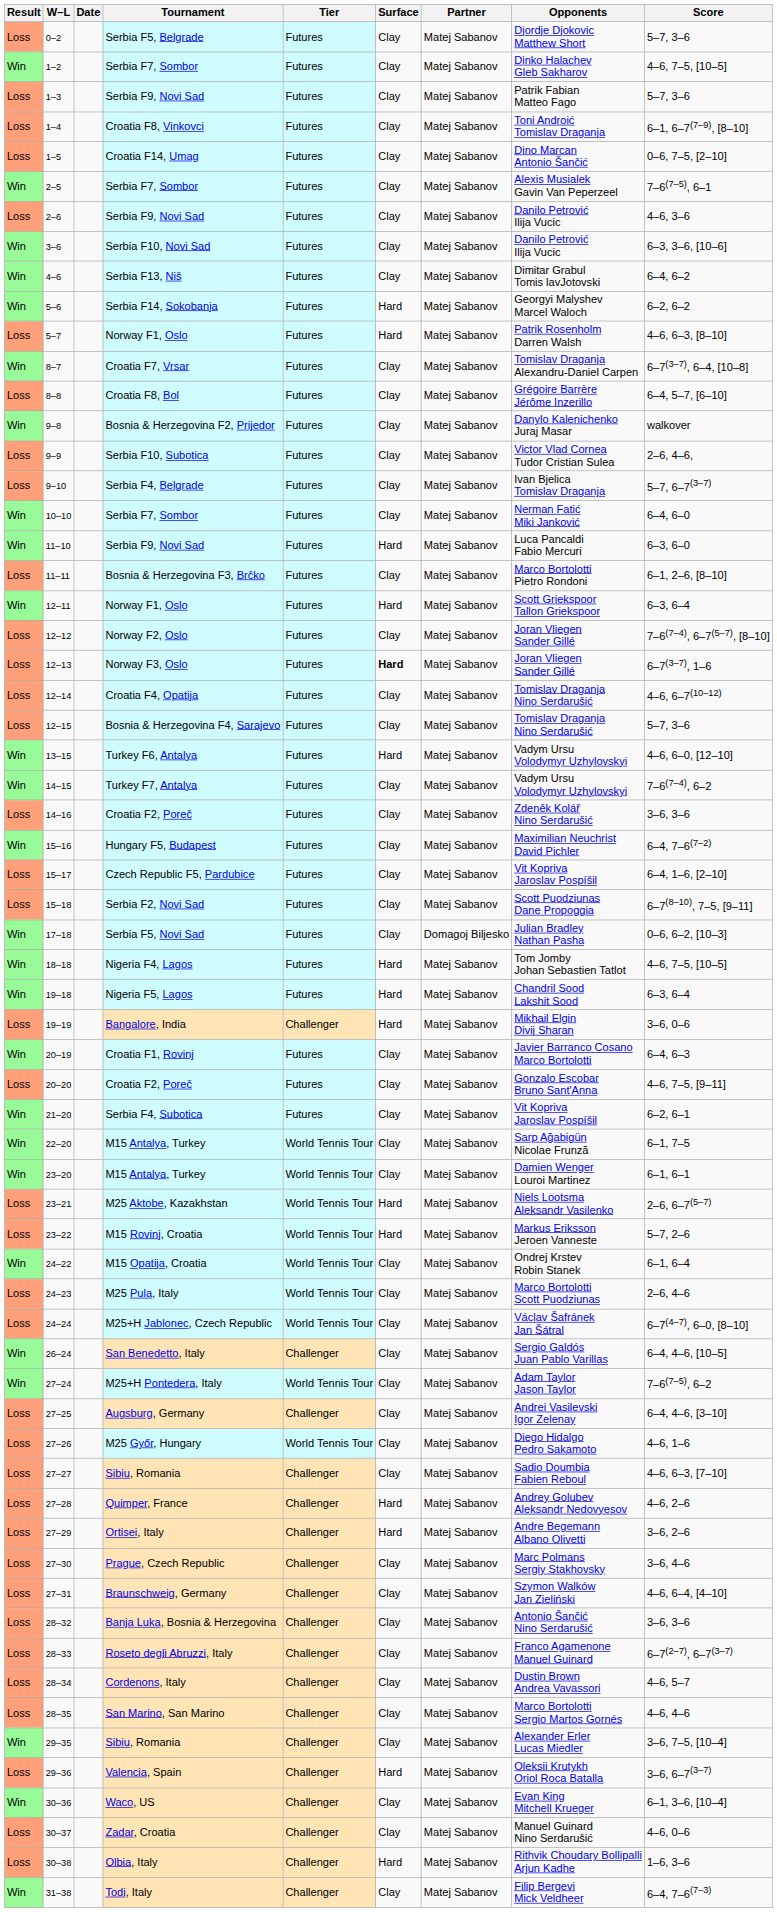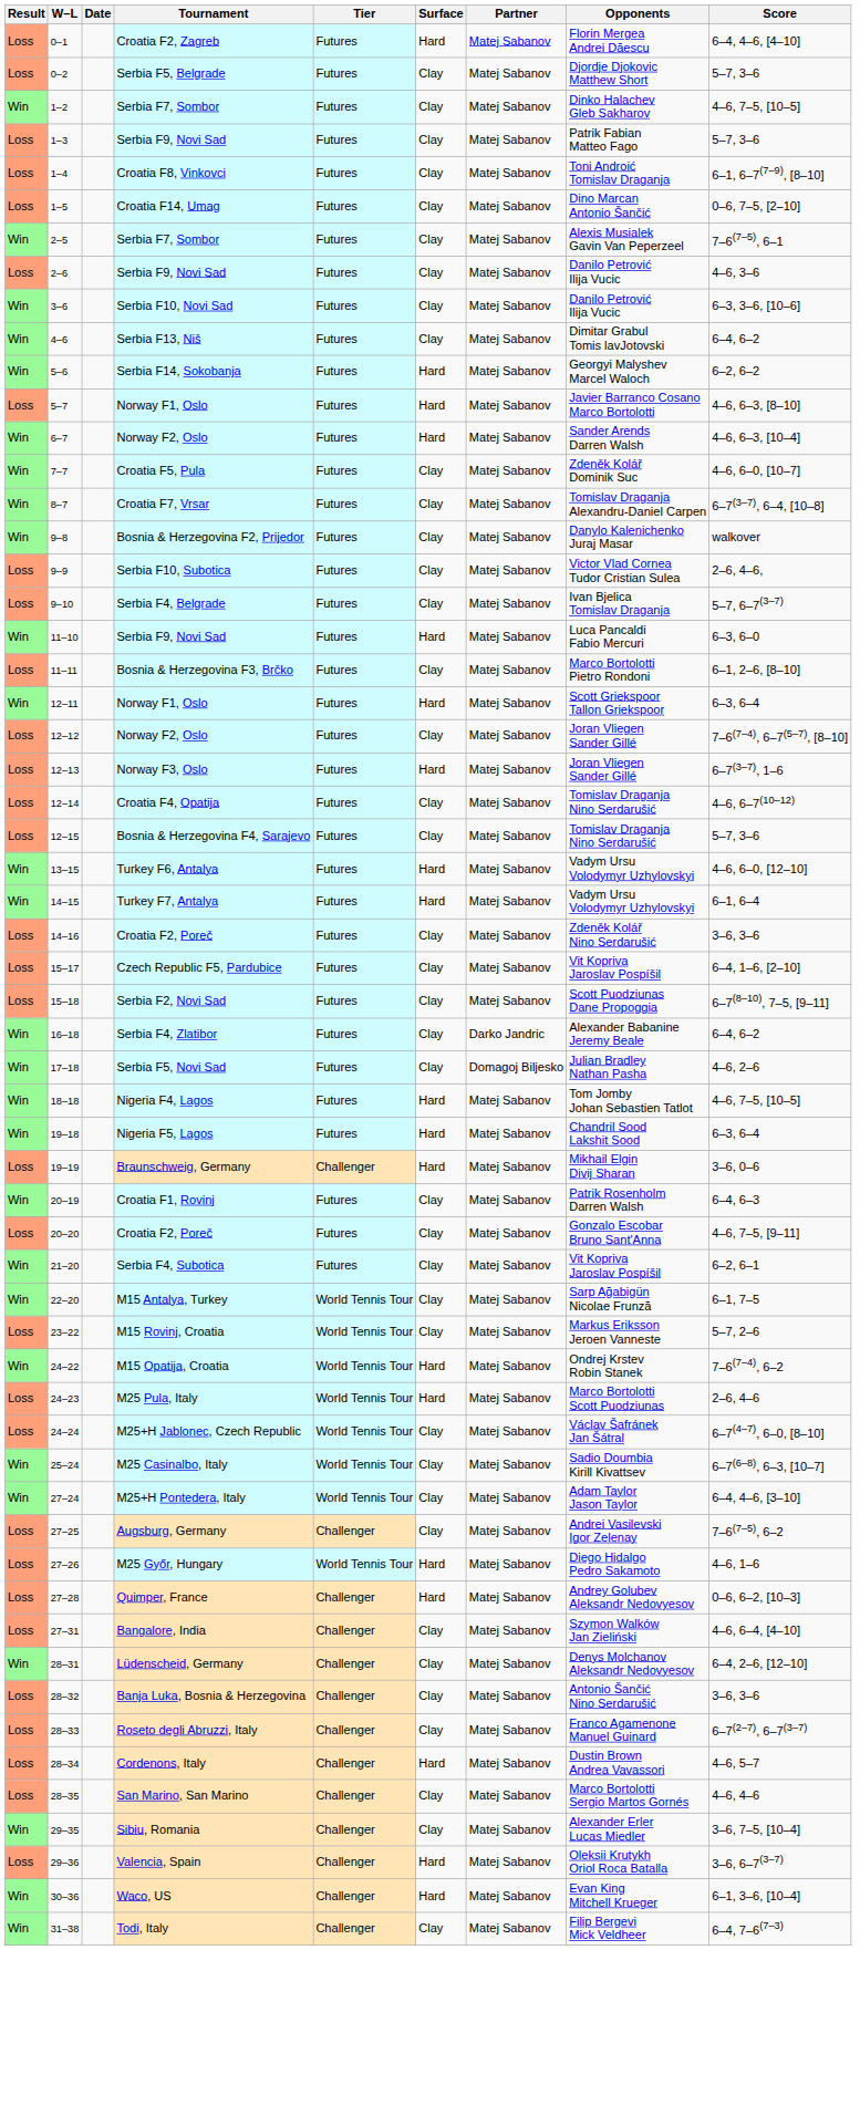+ row: Loss | 0–1 | Croatia F2, Zagreb | Futures | Hard | Matej Sabanov | Florin Mergea Andrei Dăescu | 6–4, 4–6, [4–10]
5–7 | Opponents: Patrik Rosenholm Darren Walsh -> Javier Barranco Cosano Marco Bortolotti
+ row: Win | 6–7 | Norway F2, Oslo | Futures | Hard | Matej Sabanov | Sander Arends Darren Walsh | 4–6, 6–3, [10–4]
+ row: Win | 7–7 | Croatia F5, Pula | Futures | Clay | Matej Sabanov | Zdeněk Kolář Dominik Suc | 4–6, 6–0, [10–7]
- row: Loss | 8–8 | Croatia F8, Bol | Futures | Clay | Matej Sabanov | Grégoire Barrère Jérôme Inzerillo | 6–4, 5–7, [6–10]
- row: Win | 10–10 | Serbia F7, Sombor | Futures | Clay | Matej Sabanov | Nerman Fatić Miki Janković | 6–4, 6–0
12–13 | Surface: bold -> normal
14–15 | Surface: Clay -> Hard
14–15 | Score: 7–6(7–4), 6–2 -> 6–1, 6–4
- row: Win | 15–16 | Hungary F5, Budapest | Futures | Clay | Matej Sabanov | Maximilian Neuchrist David Pichler | 6–4, 7–6(7–2)
+ row: Win | 16–18 | Serbia F4, Zlatibor | Futures | Clay | Darko Jandric | Alexander Babanine Jeremy Beale | 6–4, 6–2
17–18 | Score: 0–6, 6–2, [10–3] -> 4–6, 2–6
19–19 | Tournament: Bangalore, India -> Braunschweig, Germany
20–19 | Opponents: Javier Barranco Cosano Marco Bortolotti -> Patrik Rosenholm Darren Walsh
- row: Win | 23–20 | M15 Antalya, Turkey | World Tennis Tour | Clay | Matej Sabanov | Damien Wenger Louroi Martinez | 6–1, 6–1
- row: Loss | 23–21 | M25 Aktobe, Kazakhstan | World Tennis Tour | Hard | Matej Sabanov | Niels Lootsma Aleksandr Vasilenko | 2–6, 6–7(5–7)
23–22 | Surface: Hard -> Clay
24–22 | Surface: Clay -> Hard
24–22 | Score: 6–1, 6–4 -> 7–6(7–4), 6–2
24–23 | Surface: Clay -> Hard
+ row: Win | 25–24 | M25 Casinalbo, Italy | World Tennis Tour | Clay | Matej Sabanov | Sadio Doumbia Kirill Kivattsev | 6–7(6–8), 6–3, [10–7]
- row: Win | 26–24 | San Benedetto, Italy | Challenger | Clay | Matej Sabanov | Sergio Galdós Juan Pablo Varillas | 6–4, 4–6, [10–5]
27–24 | Score: 7–6(7–5), 6–2 -> 6–4, 4–6, [3–10]
27–25 | Score: 6–4, 4–6, [3–10] -> 7–6(7–5), 6–2
27–26 | Surface: Clay -> Hard
- row: Loss | 27–27 | Sibiu, Romania | Challenger | Clay | Matej Sabanov | Sadio Doumbia Fabien Reboul | 4–6, 6–3, [7–10]
27–28 | Score: 4–6, 2–6 -> 0–6, 6–2, [10–3]
- row: Loss | 27–29 | Ortisei, Italy | Challenger | Hard | Matej Sabanov | Andre Begemann Albano Olivetti | 3–6, 2–6
- row: Loss | 27–30 | Prague, Czech Republic | Challenger | Clay | Matej Sabanov | Marc Polmans Sergiy Stakhovsky | 3–6, 4–6
27–31 | Tournament: Braunschweig, Germany -> Bangalore, India
+ row: Win | 28–31 | Lüdenscheid, Germany | Challenger | Clay | Matej Sabanov | Denys Molchanov Aleksandr Nedovyesov | 6–4, 2–6, [12–10]
28–34 | Surface: Clay -> Hard
30–36 | Surface: Clay -> Hard
- row: Loss | 30–37 | Zadar, Croatia | Challenger | Clay | Matej Sabanov | Manuel Guinard Nino Serdarušić | 4–6, 0–6
- row: Loss | 30–38 | Olbia, Italy | Challenger | Hard | Matej Sabanov | Rithvik Choudary Bollipalli Arjun Kadhe | 1–6, 3–6
